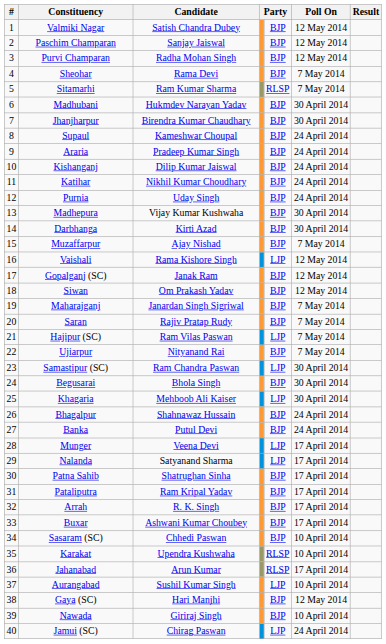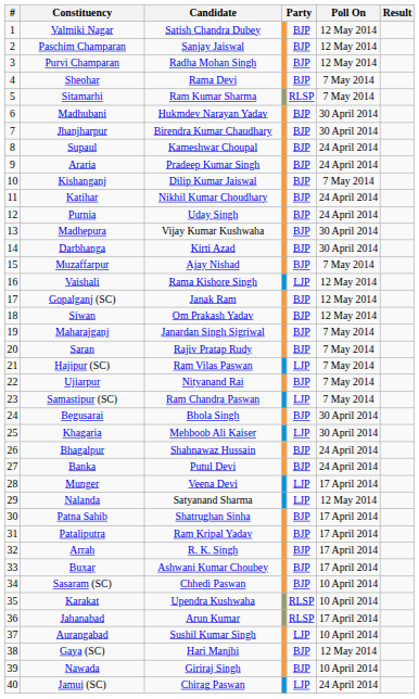Kishanganj | Poll On: 24 April 2014 -> 7 May 2014
Samastipur (SC) | Poll On: 30 April 2014 -> 7 May 2014
Nalanda | Poll On: 17 April 2014 -> 12 May 2014
